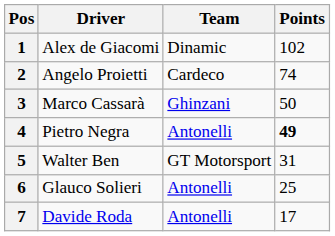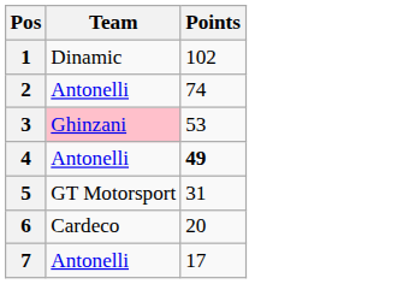- column: Driver | Alex de Giacomi | Angelo Proietti | Marco Cassarà | Pietro Negra | Walter Ben | Glauco Solieri | Davide Roda
2 | Team: Cardeco -> Antonelli
3 | Team: no background -> pink background
3 | Points: 50 -> 53
6 | Team: Antonelli -> Cardeco
6 | Points: 25 -> 20
